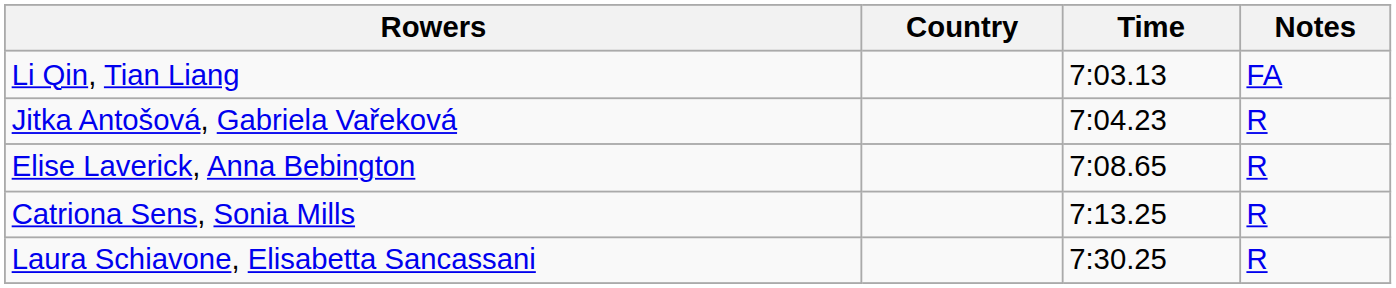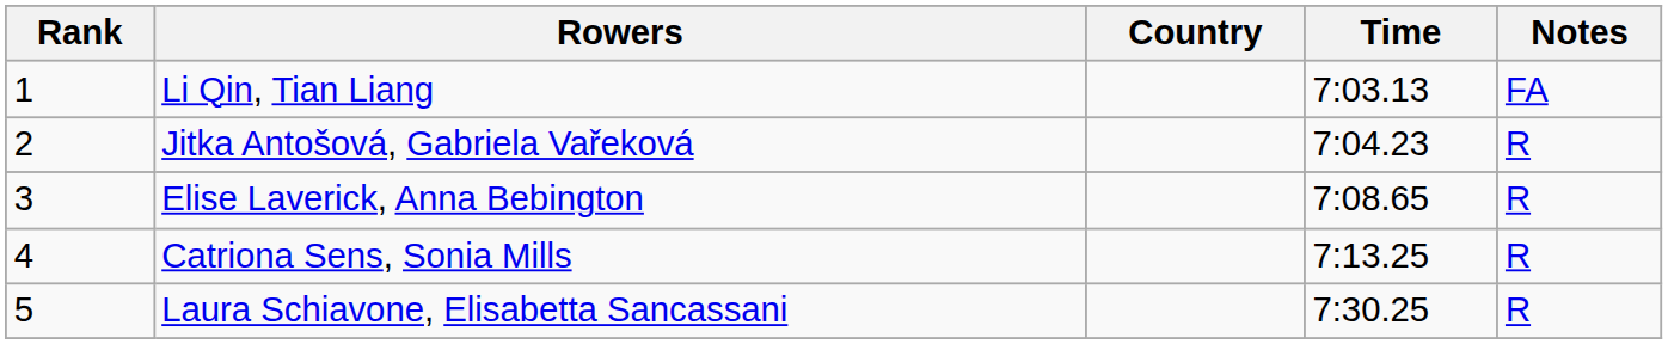+ column: Rank | 1 | 2 | 3 | 4 | 5
